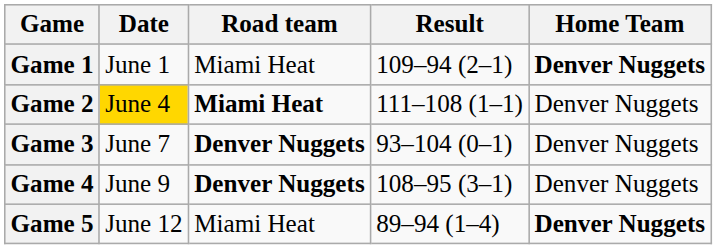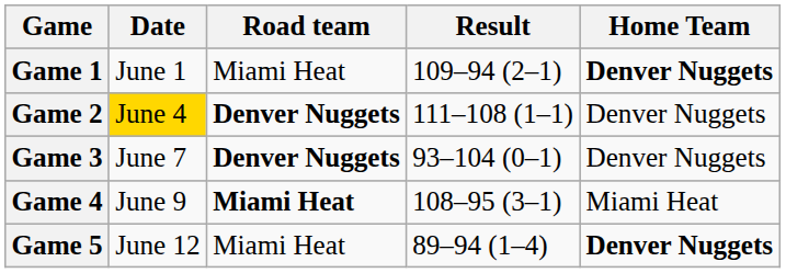Game 2 | Road team: Miami Heat -> Denver Nuggets
Game 4 | Road team: Denver Nuggets -> Miami Heat
Game 4 | Home Team: Denver Nuggets -> Miami Heat
